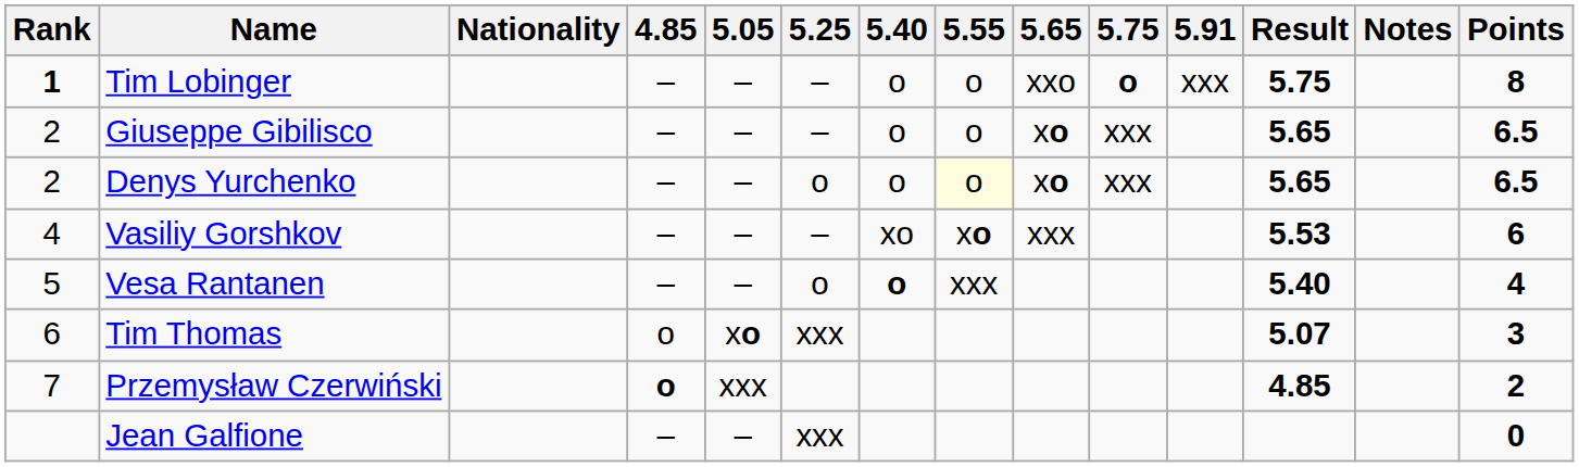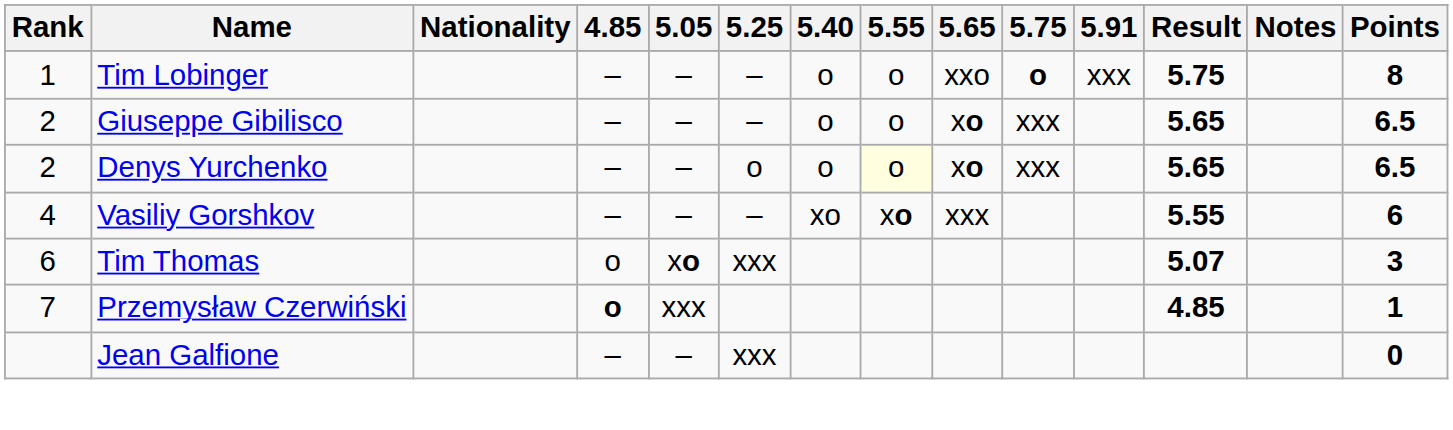Tim Lobinger | Rank: bold -> normal
Vasiliy Gorshkov | Result: 5.53 -> 5.55
- row: 5 | Vesa Rantanen | – | – | o | o | xxx | 5.40 | 4
Przemysław Czerwiński | Points: 2 -> 1
